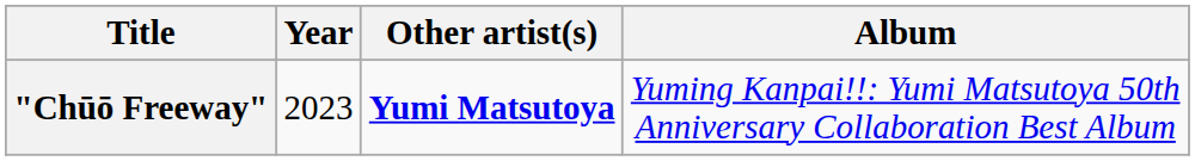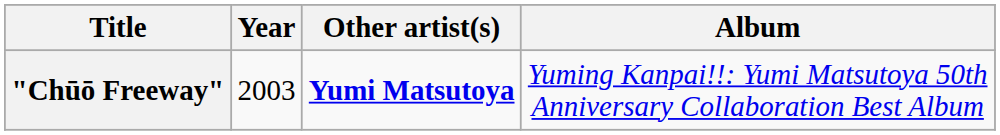"Chūō Freeway" | Year: 2023 -> 2003
